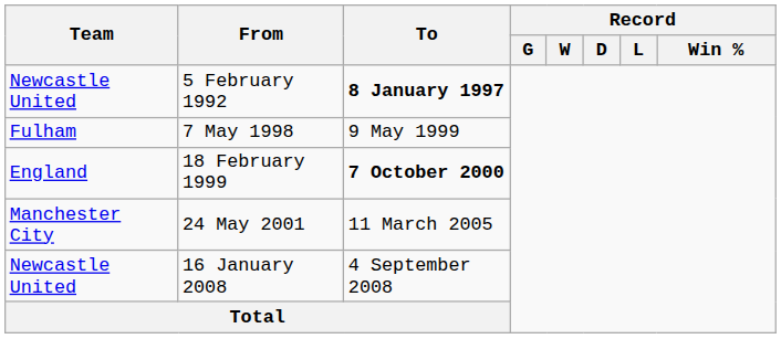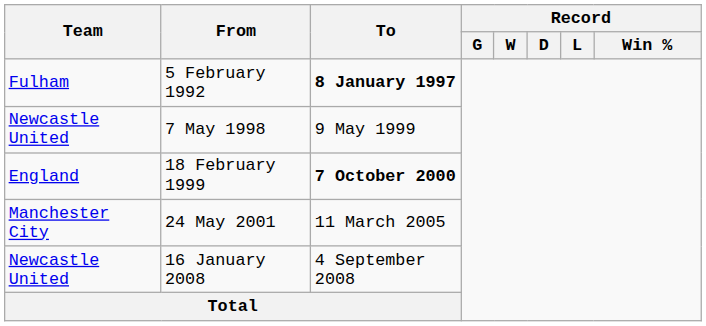5 February 1992 | Team: Newcastle United -> Fulham
7 May 1998 | Team: Fulham -> Newcastle United
